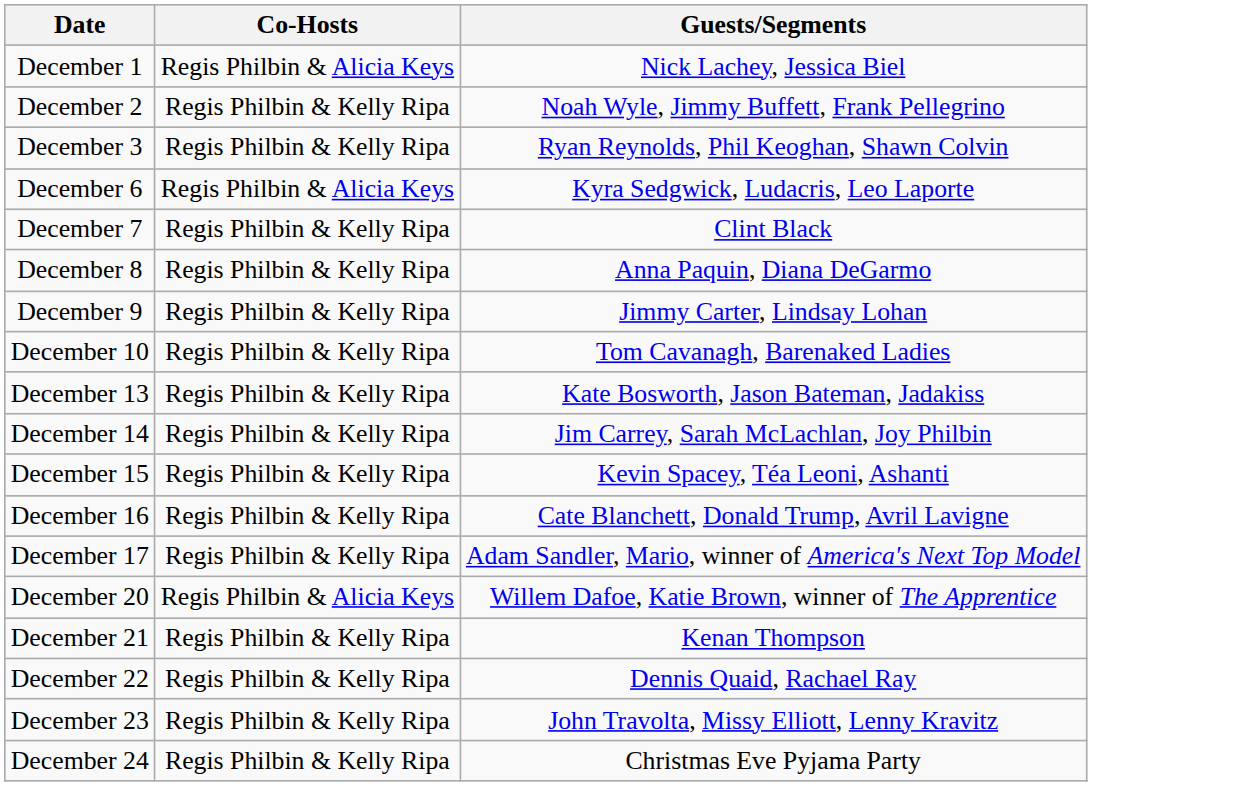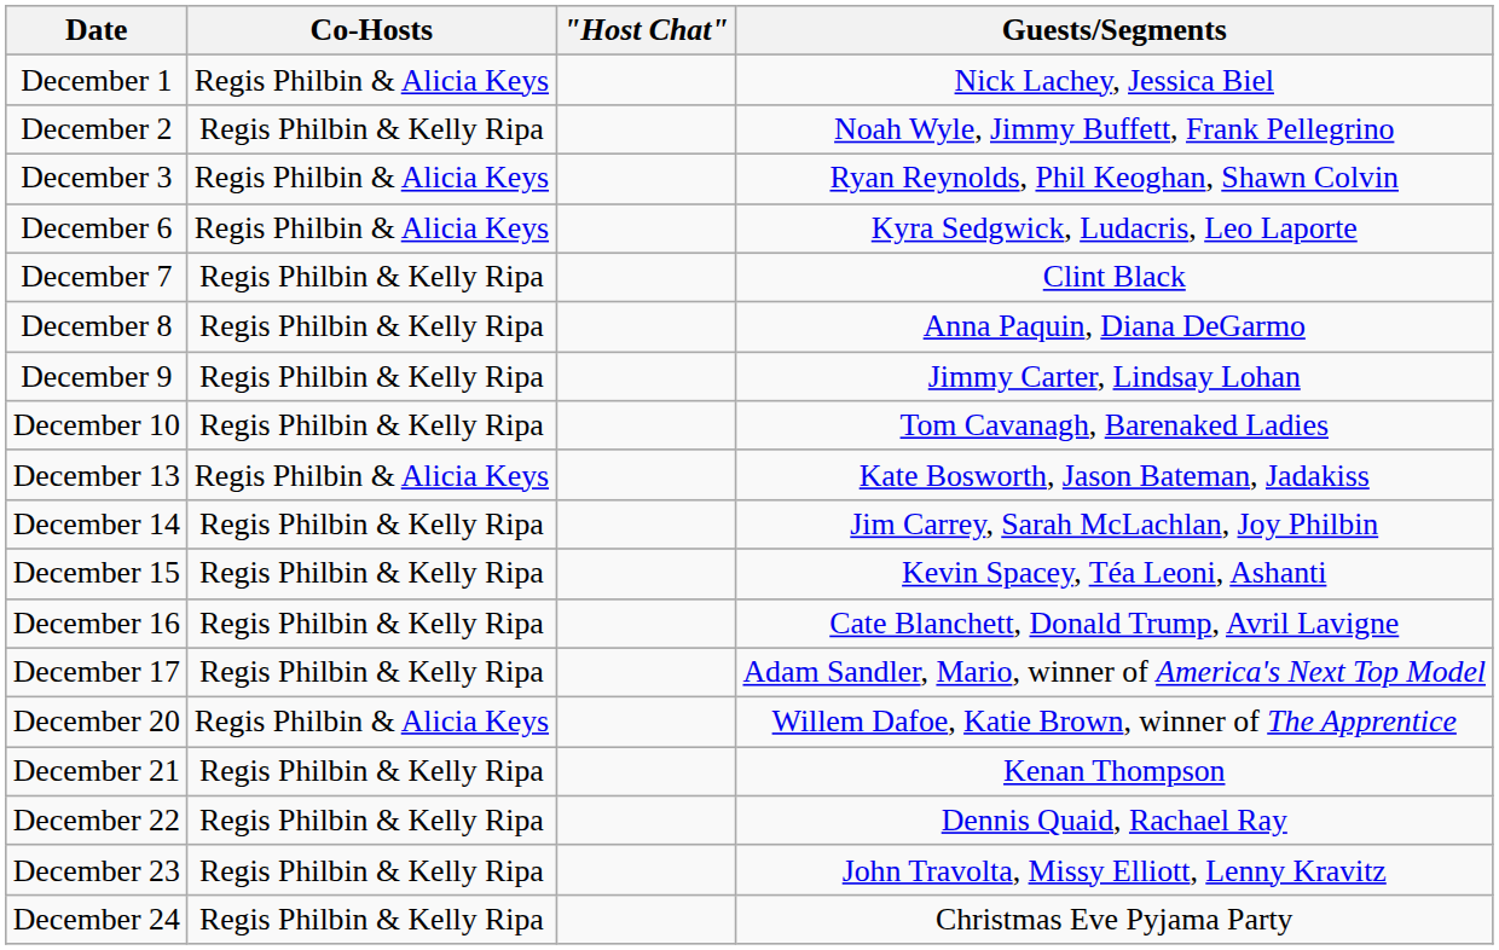+ column: "Host Chat"
December 3 | Co-Hosts: Regis Philbin & Kelly Ripa -> Regis Philbin & Alicia Keys
December 13 | Co-Hosts: Regis Philbin & Kelly Ripa -> Regis Philbin & Alicia Keys
